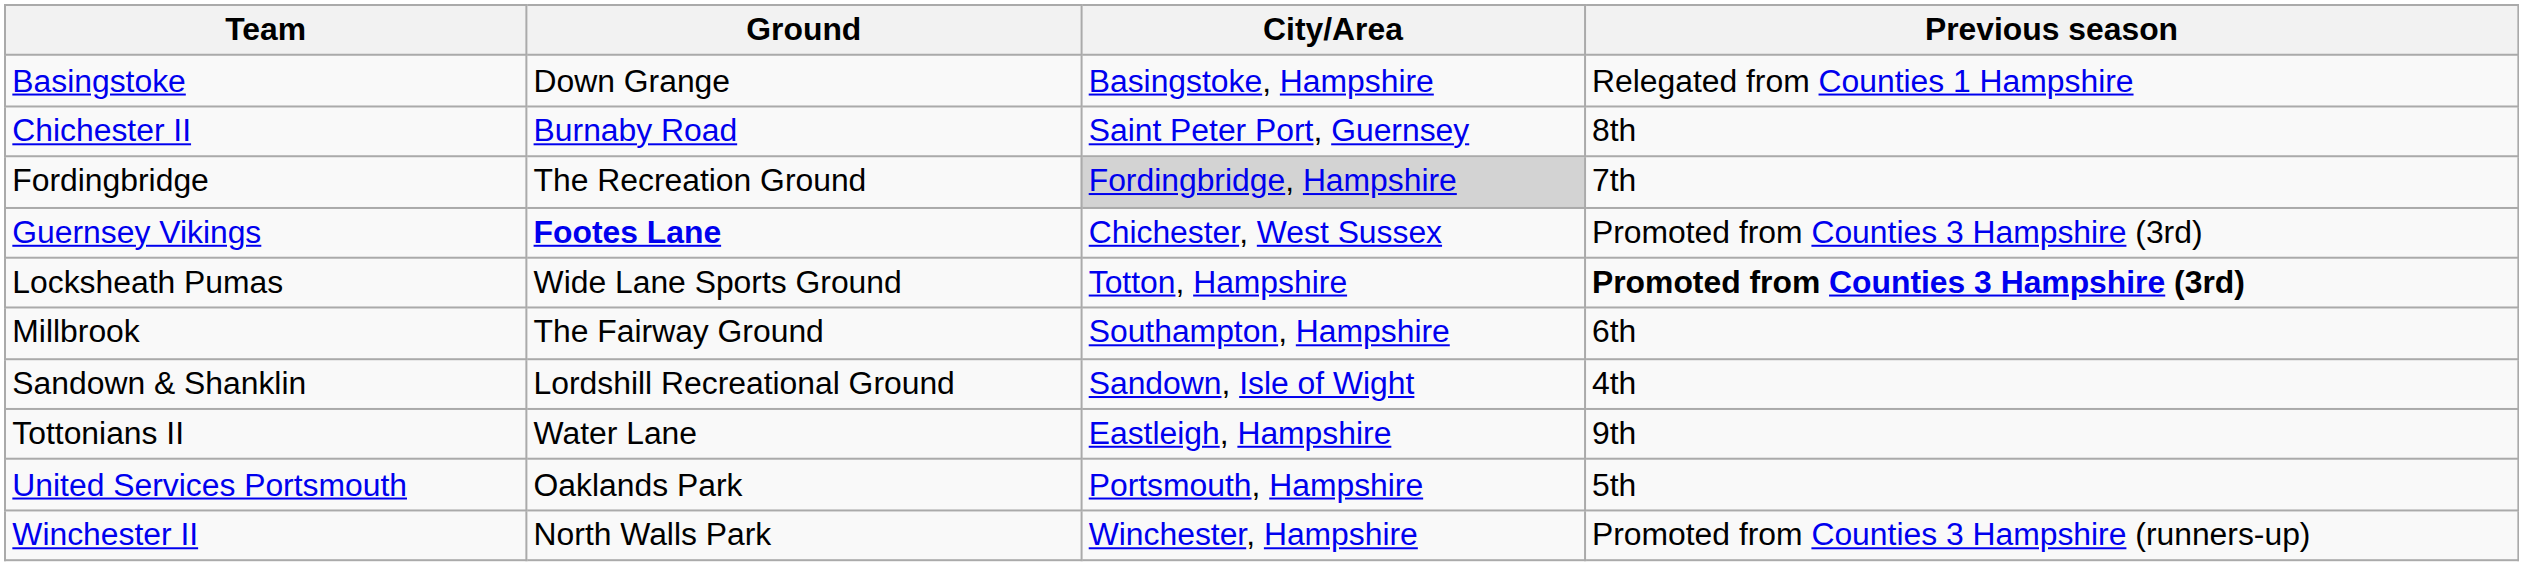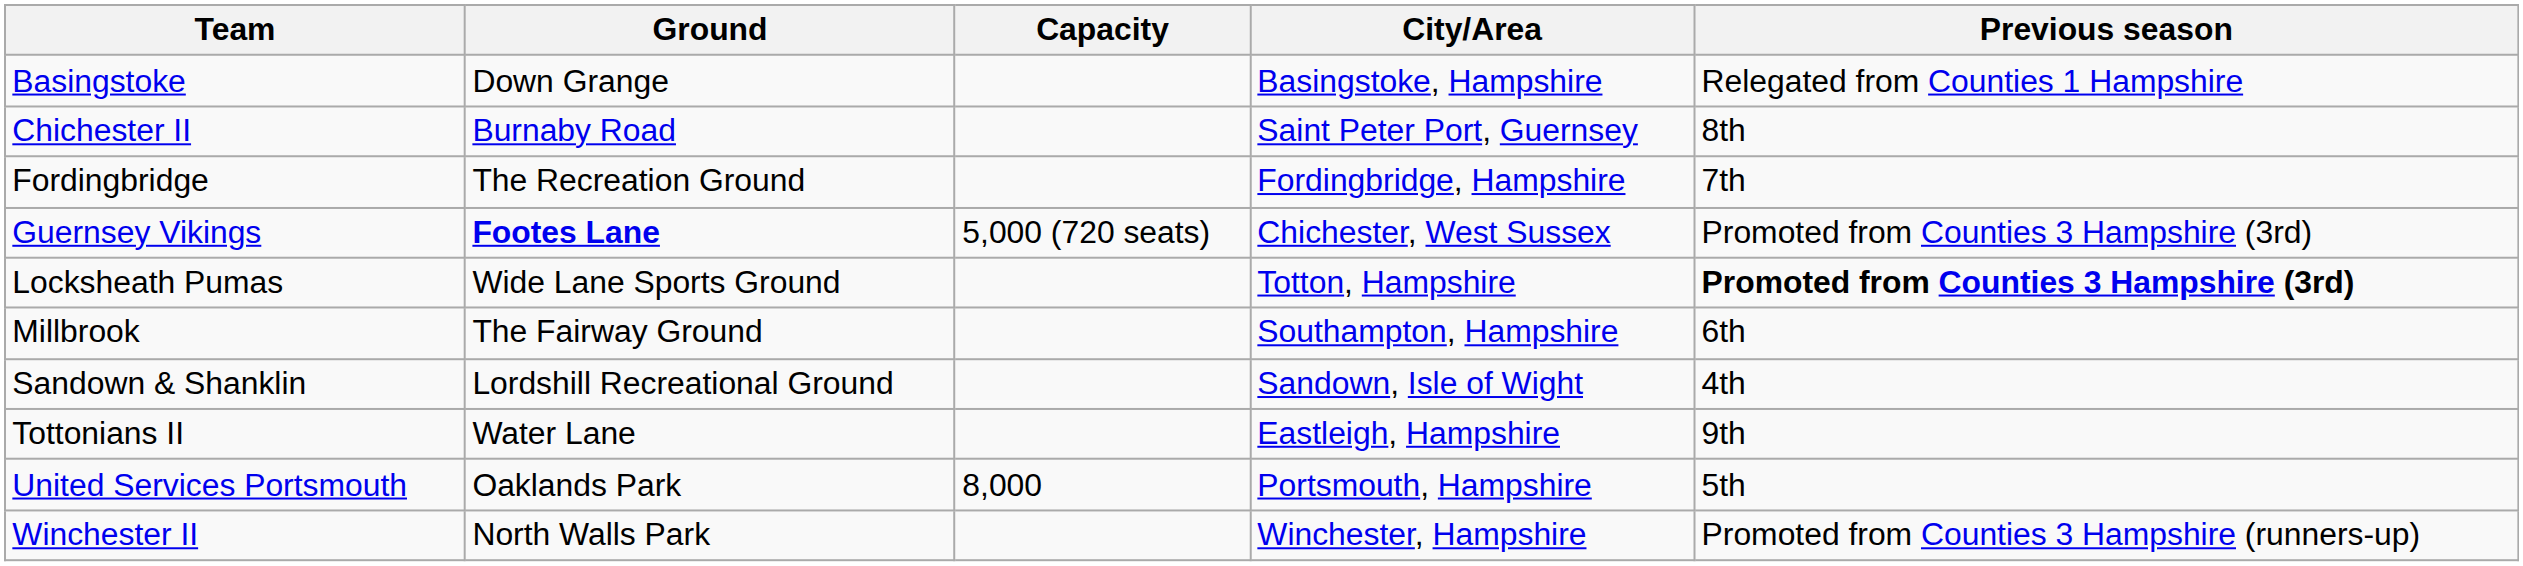+ column: Capacity | 5,000 (720 seats) | 8,000
Fordingbridge | City/Area: lightgrey background -> no background
